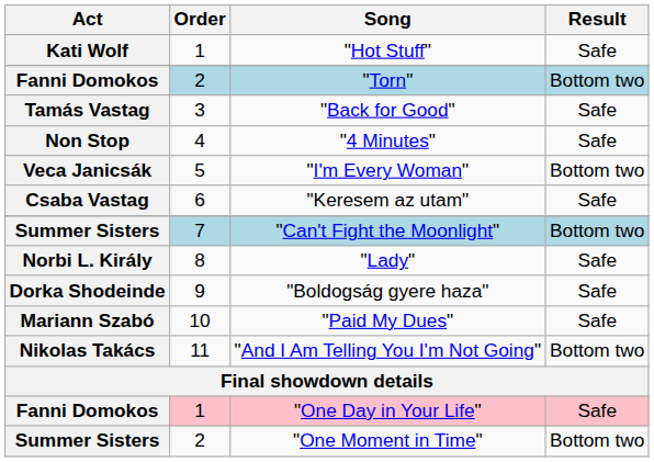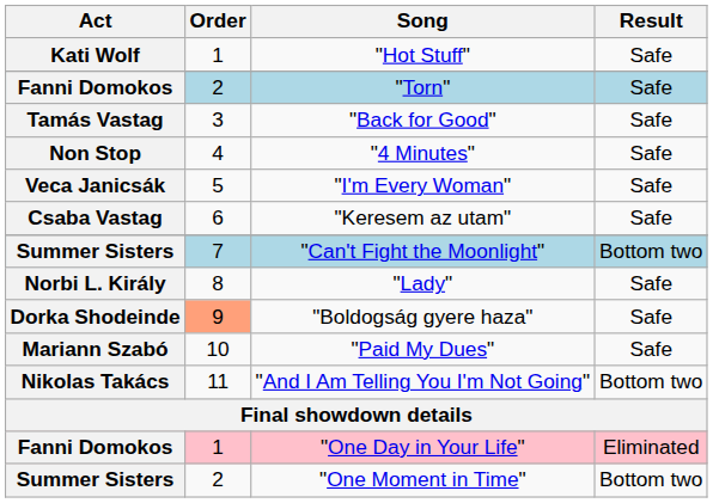"Torn" | Result: Bottom two -> Safe
"I'm Every Woman" | Result: Bottom two -> Safe
"Boldogság gyere haza" | Order: no background -> lightsalmon background
"One Day in Your Life" | Result: Safe -> Eliminated
